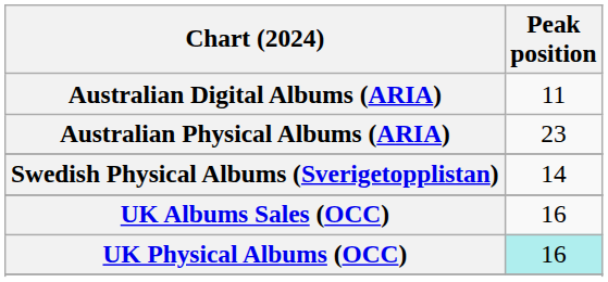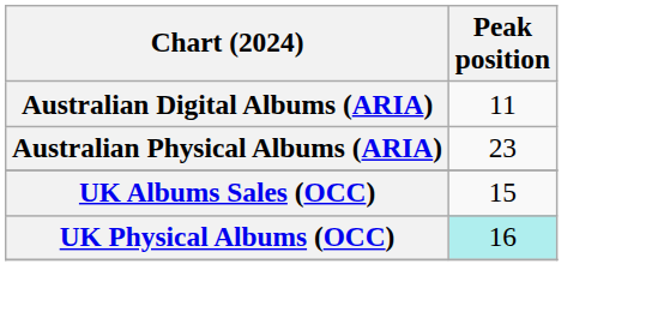- row: Swedish Physical Albums (Sverigetopplistan) | 14
UK Albums Sales (OCC) | Peak position: 16 -> 15
